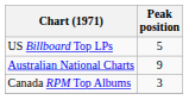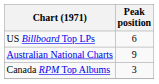US Billboard Top LPs | Peak position: 5 -> 6
